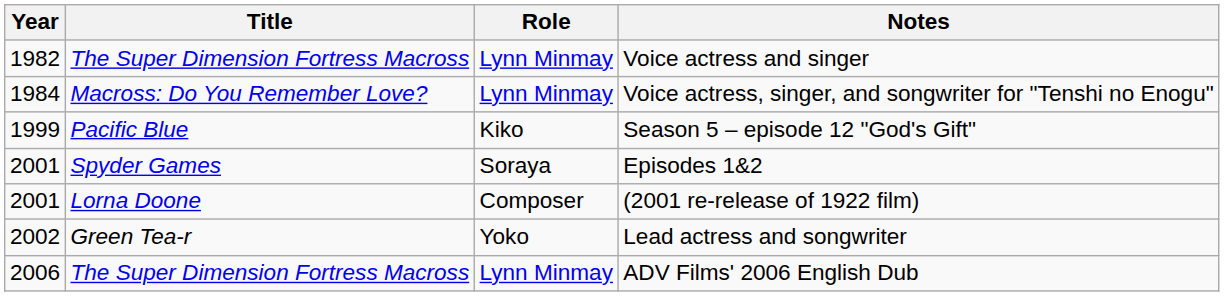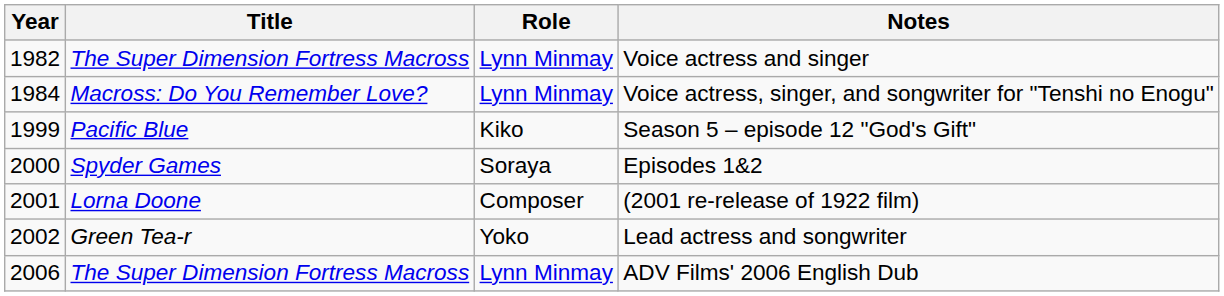Episodes 1&2 | Year: 2001 -> 2000
